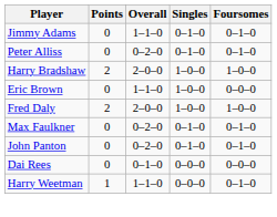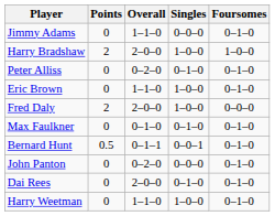Jimmy Adams | Singles: 0–1–0 -> 0–0–0
rows swapped: Peter Alliss <-> Harry Bradshaw
Eric Brown | Foursomes: 0–0–0 -> 0–1–0
Fred Daly | Foursomes: 1–0–0 -> 0–0–0
Max Faulkner | Overall: 0–2–0 -> 0–1–0
+ row: Bernard Hunt | 0.5 | 0–1–1 | 0–0–1 | 0–1–0
John Panton | Singles: 0–1–0 -> 0–0–0
Dai Rees | Overall: 0–1–0 -> 2–0–0
Dai Rees | Singles: 0–0–0 -> 0–1–0
Dai Rees | Foursomes: 0–0–0 -> 0–1–0
Harry Weetman | Points: 1 -> 0
Harry Weetman | Singles: 0–0–0 -> 1–0–0
